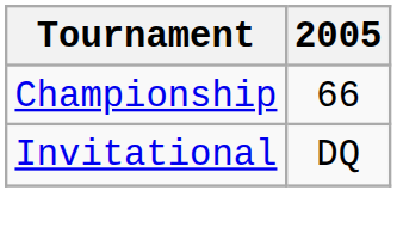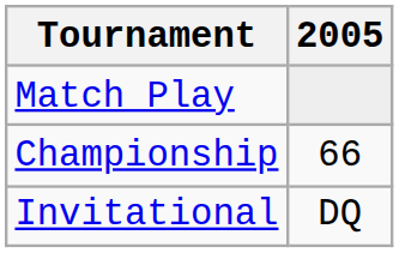+ row: Match Play
